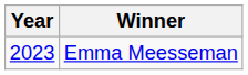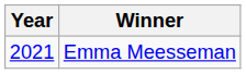Emma Meesseman | Year: 2023 -> 2021
